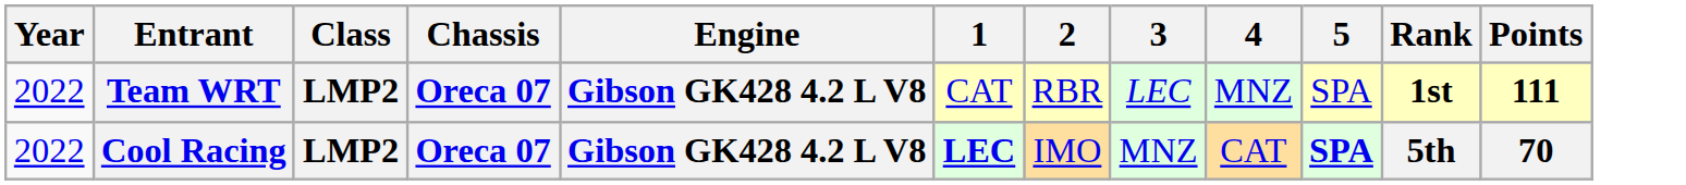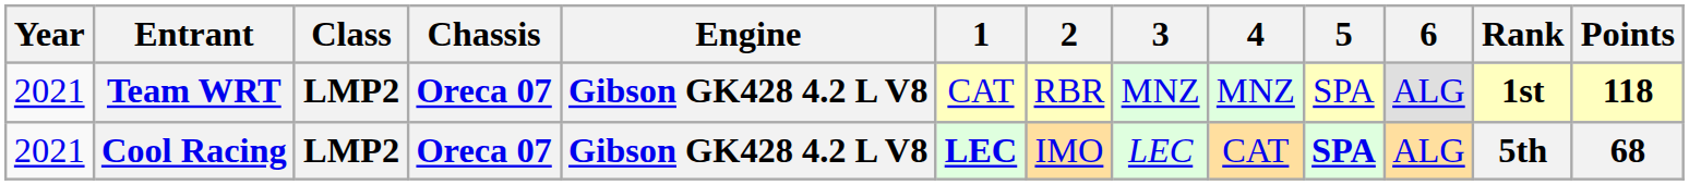+ column: 6 | ALG | ALG
Team WRT | Year: 2022 -> 2021
Team WRT | 3: LEC -> MNZ
Team WRT | Points: 111 -> 118
Cool Racing | Year: 2022 -> 2021
Cool Racing | 3: MNZ -> LEC
Cool Racing | Points: 70 -> 68
